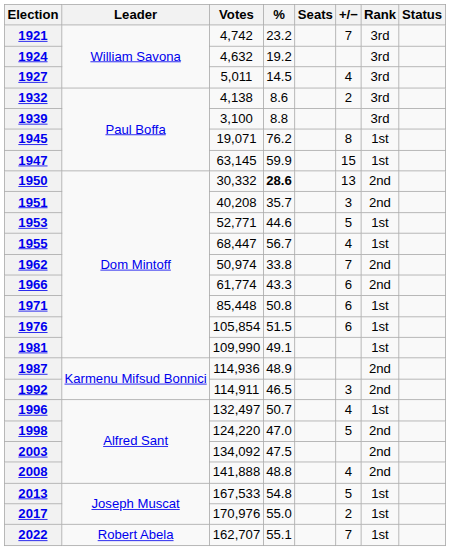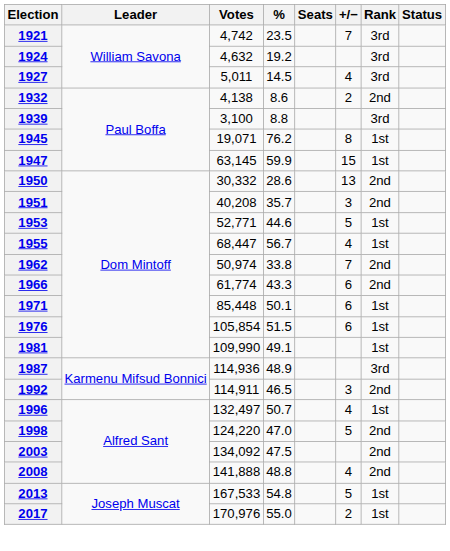1921 | %: 23.2 -> 23.5
1932 | Rank: 3rd -> 2nd
1950 | %: bold -> normal
1971 | %: 50.8 -> 50.1
1987 | Rank: 2nd -> 3rd
- row: 2022 | Robert Abela | 162,707 | 55.1 | 7 | 1st
